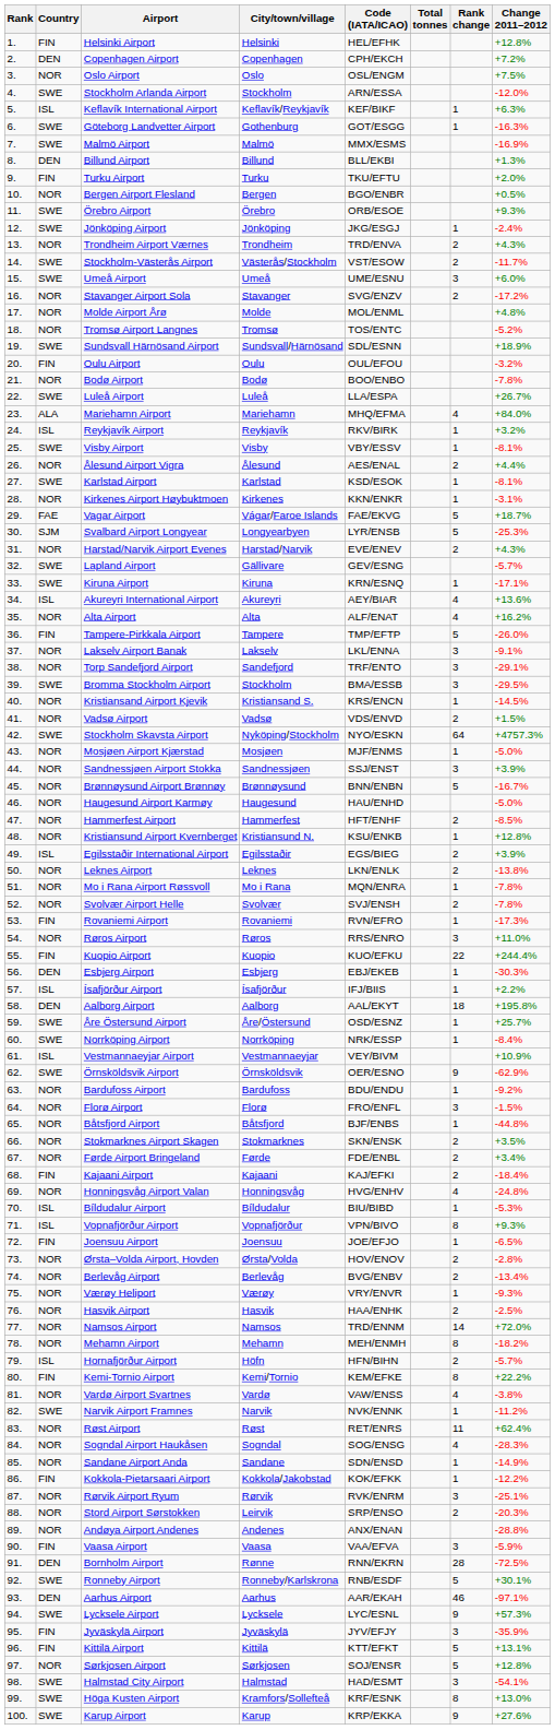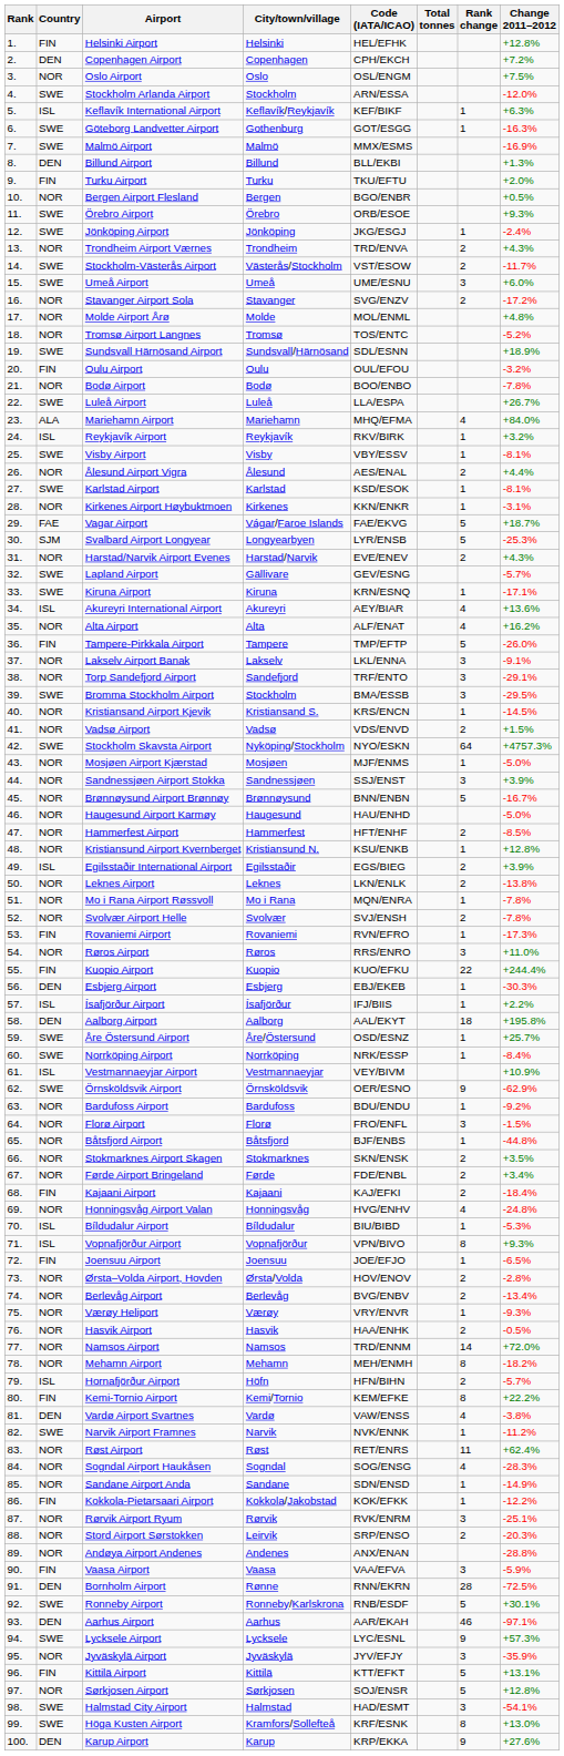Hasvik Airport | Change 2011–2012: -2.5% -> -0.5%
Vardø Airport Svartnes | Country: NOR -> DEN
Jyväskylä Airport | Country: FIN -> NOR
Karup Airport | Country: SWE -> DEN
